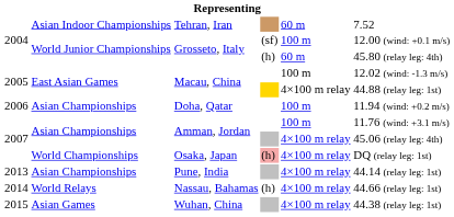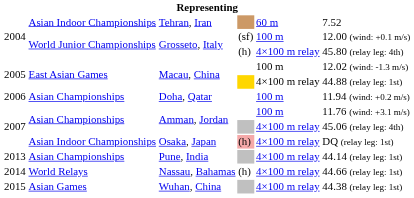Grosseto, Italy / (h) | column 5: 60 m -> 4×100 m relay
Osaka, Japan | column 2: World Championships -> Asian Indoor Championships
